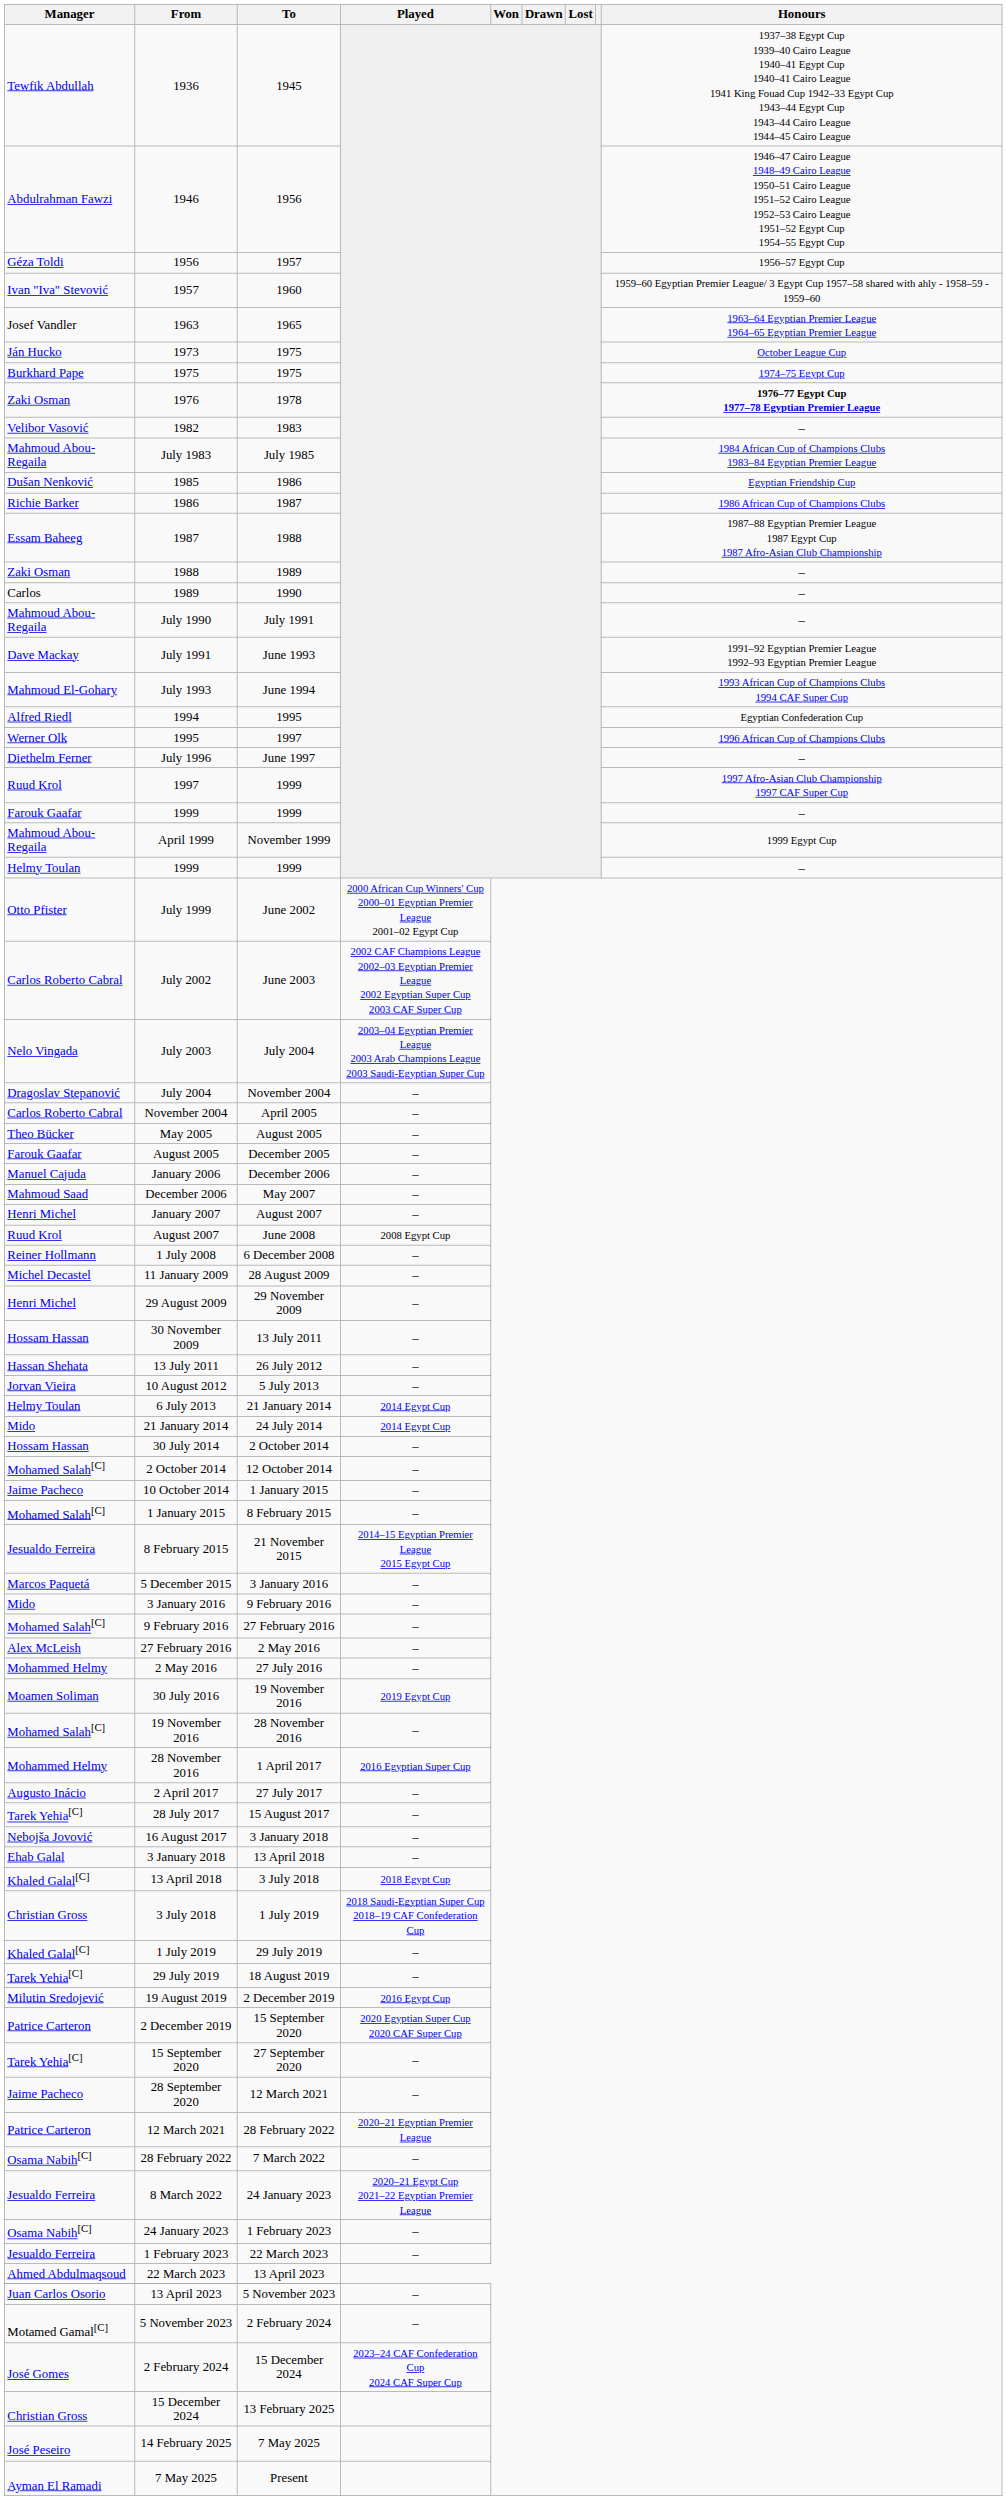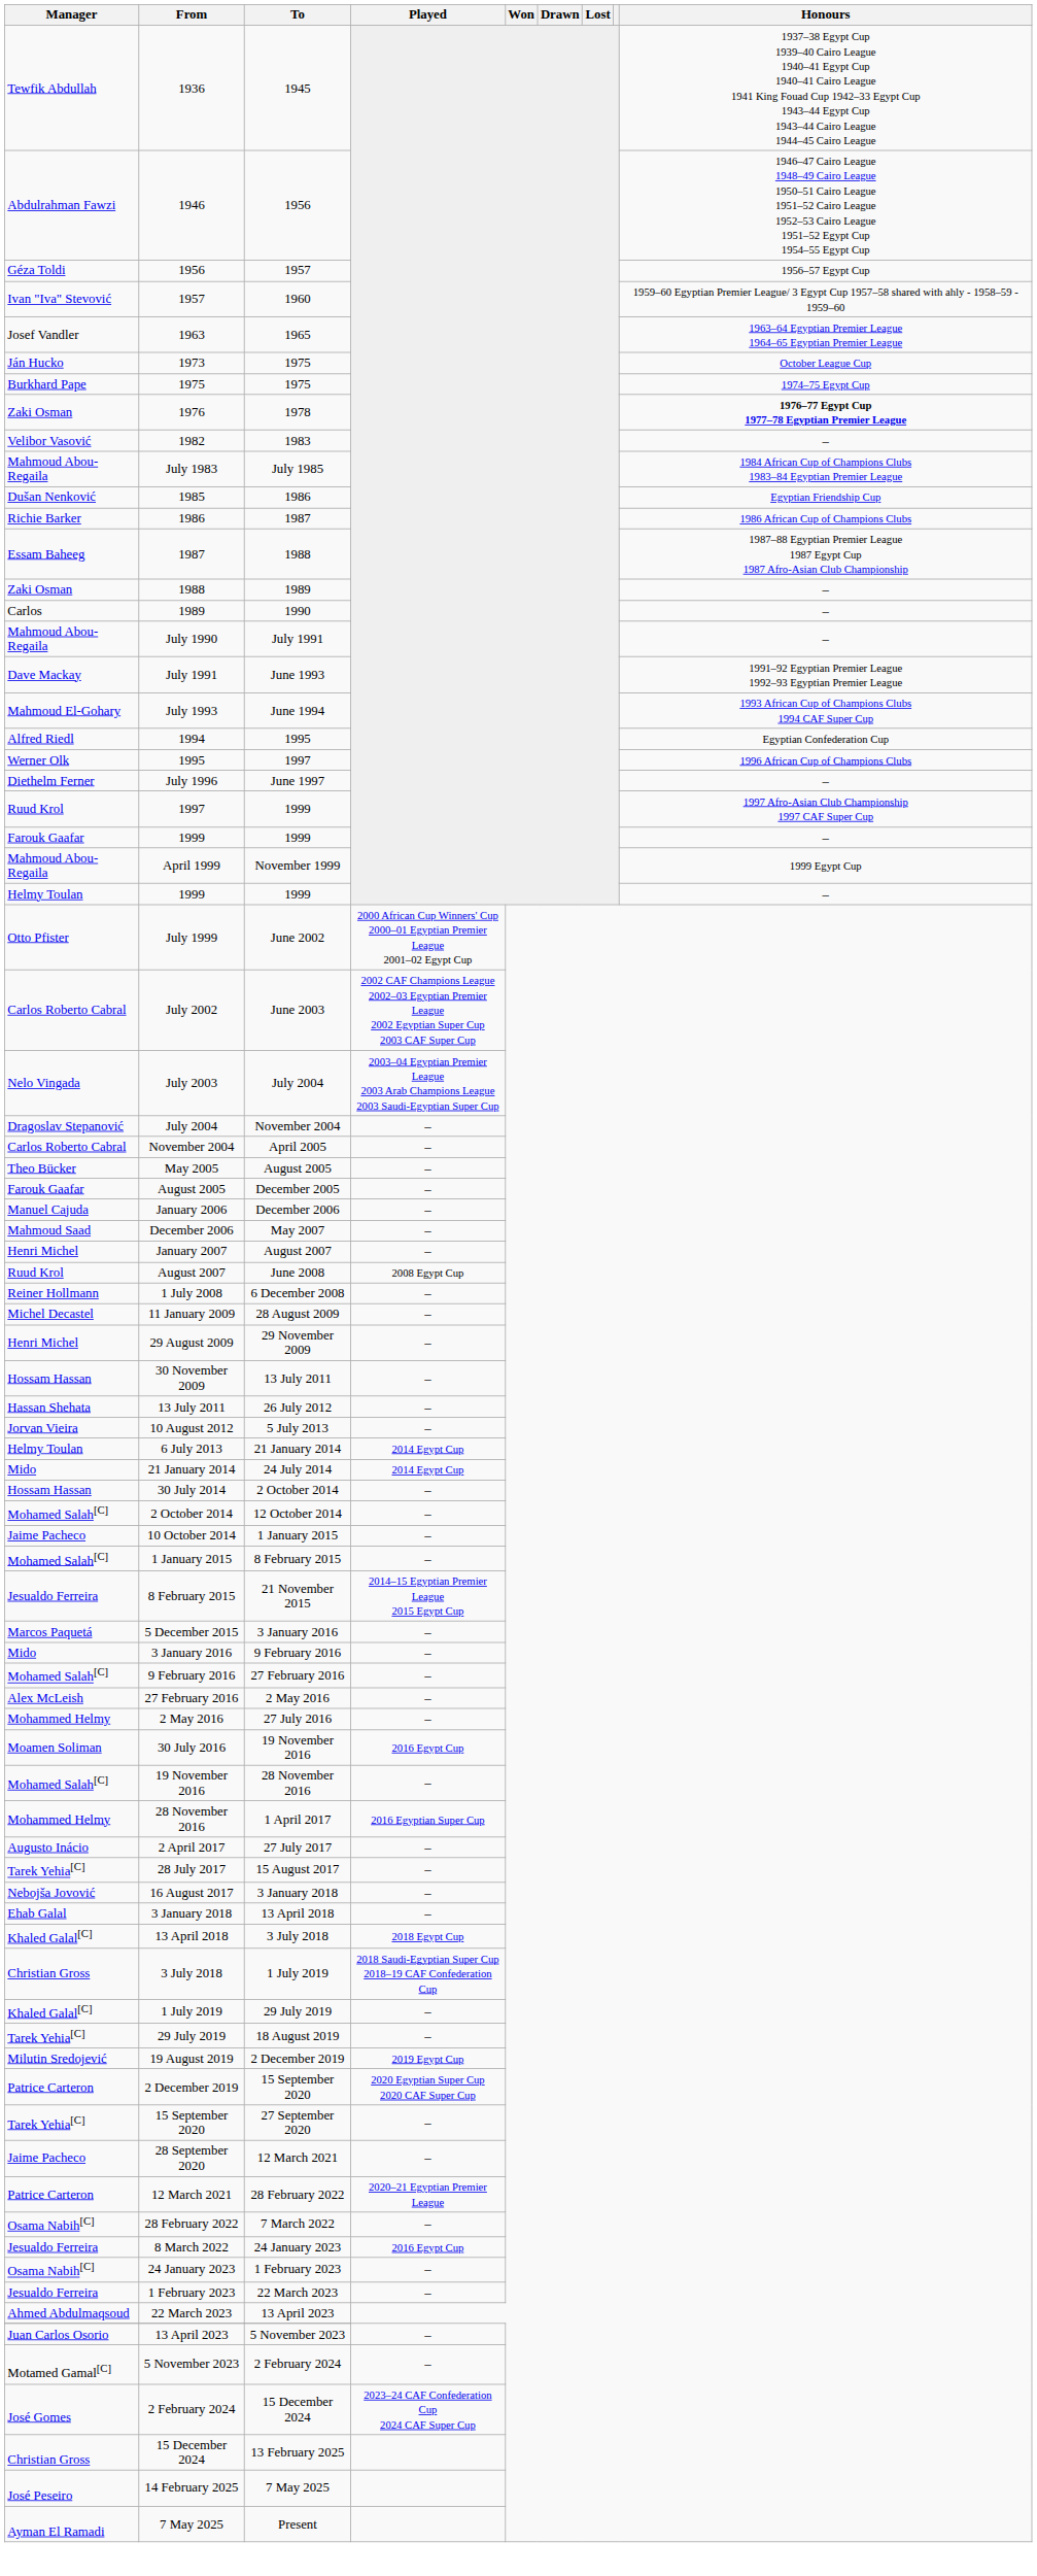30 July 2016 | Played: 2019 Egypt Cup -> 2016 Egypt Cup
19 August 2019 | Played: 2016 Egypt Cup -> 2019 Egypt Cup
8 March 2022 | Played: 2020–21 Egypt Cup 2021–22 Egyptian Premier League -> 2016 Egypt Cup
